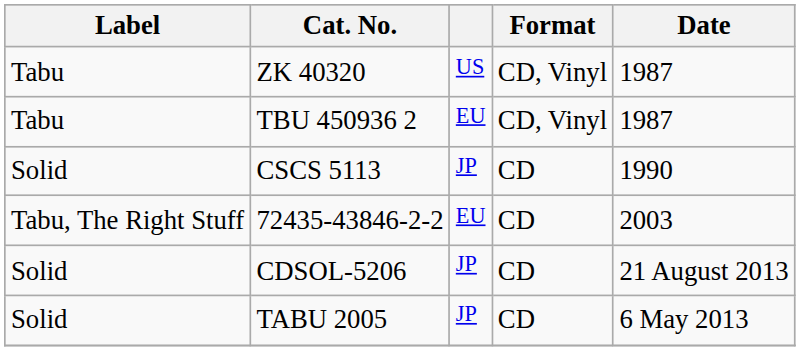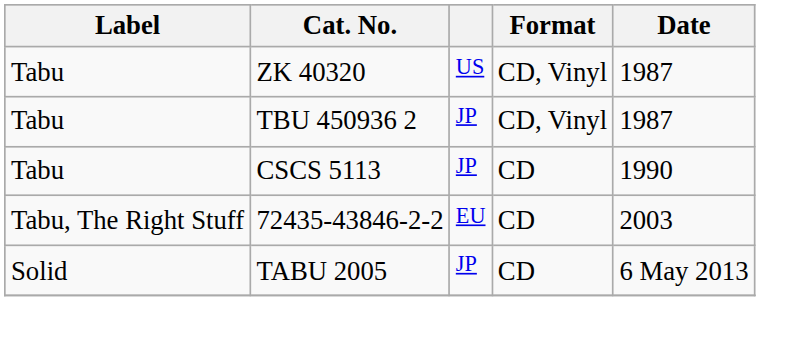TBU 450936 2 | column 3: EU -> JP
CSCS 5113 | Label: Solid -> Tabu
- row: Solid | CDSOL-5206 | JP | CD | 21 August 2013
